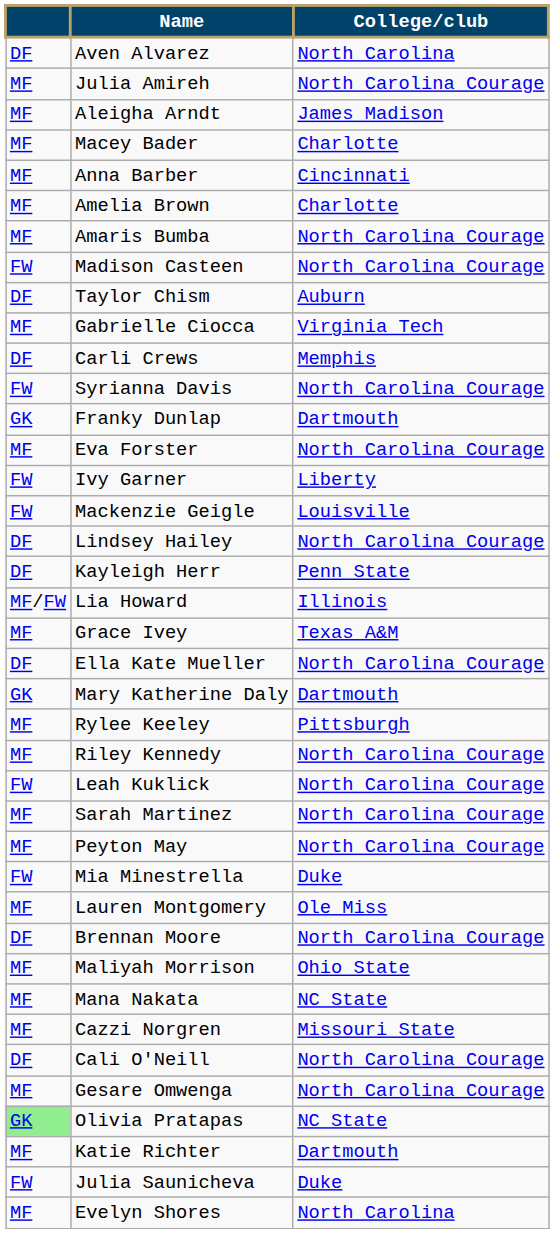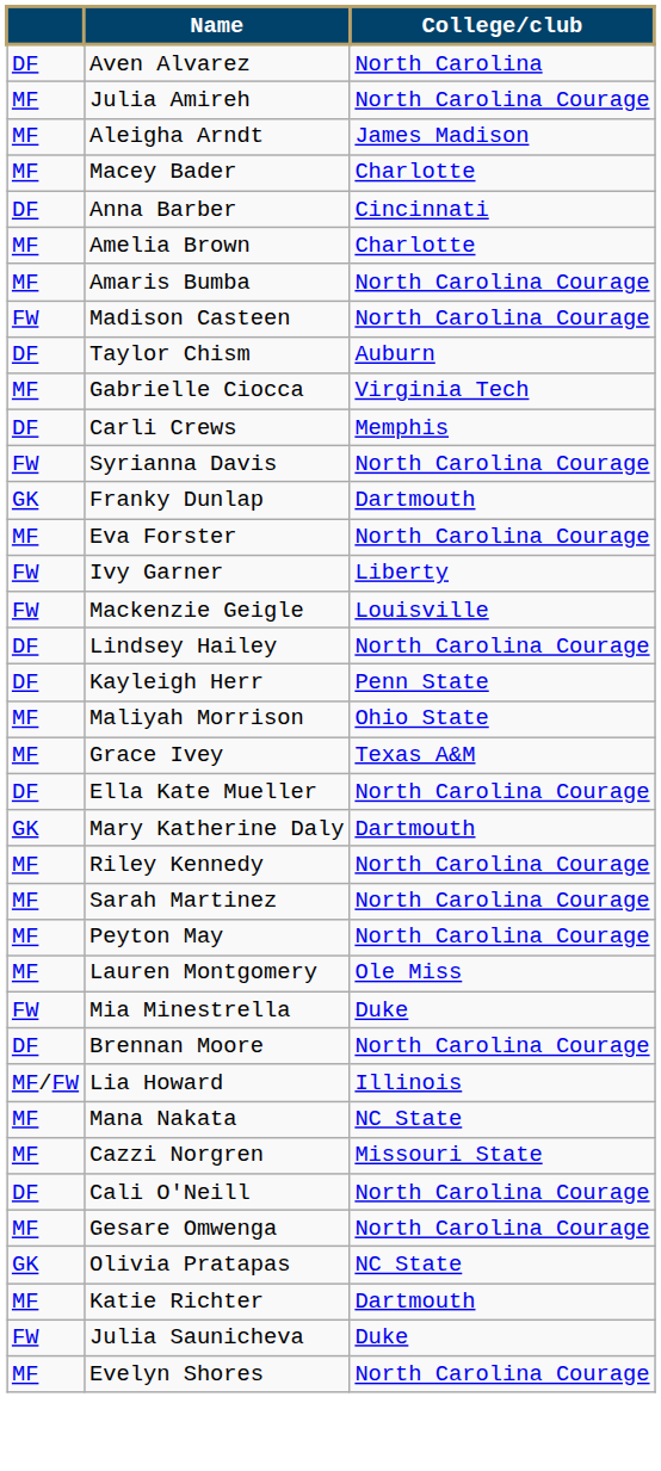Anna Barber | column 1: MF -> DF
rows swapped: Lia Howard <-> Maliyah Morrison
- row: MF | Rylee Keeley | Pittsburgh
- row: FW | Leah Kuklick | North Carolina Courage
rows swapped: Mia Minestrella <-> Lauren Montgomery
Olivia Pratapas | column 1: lightgreen background -> no background
Evelyn Shores | College/club: North Carolina -> North Carolina Courage
